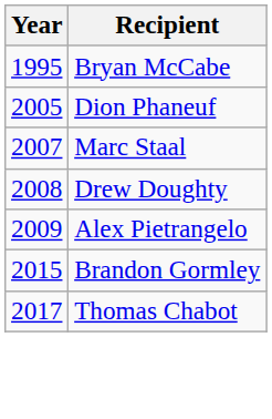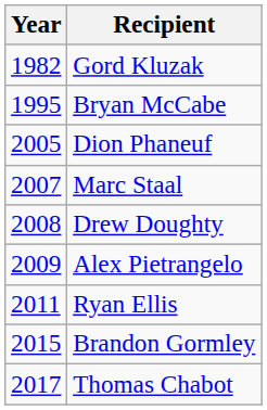+ row: 1982 | Gord Kluzak
+ row: 2011 | Ryan Ellis
